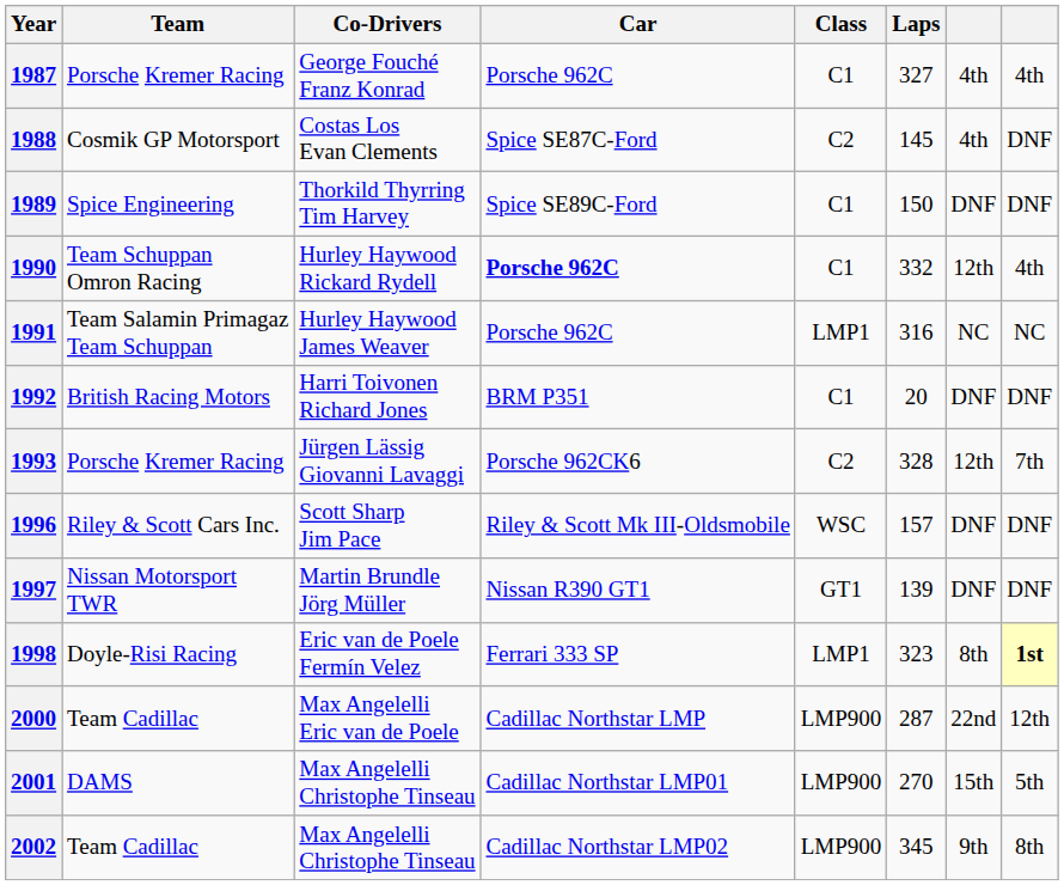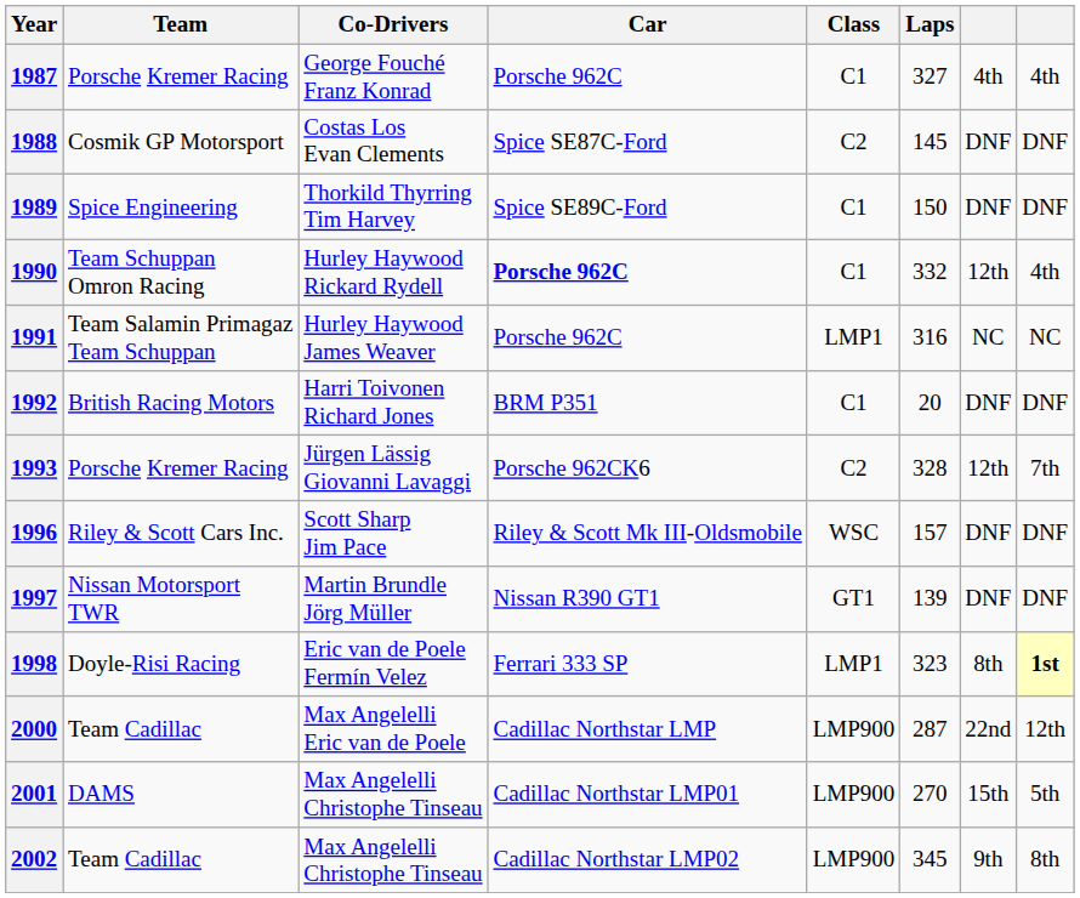1988 | column 7: 4th -> DNF
